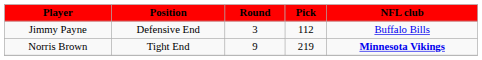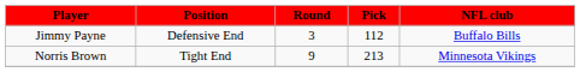Norris Brown | Pick: 219 -> 213
Norris Brown | NFL club: bold -> normal
